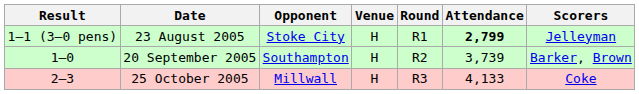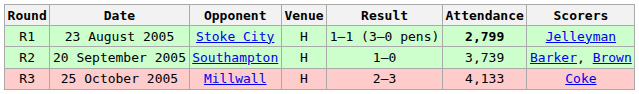columns swapped: Round <-> Result
